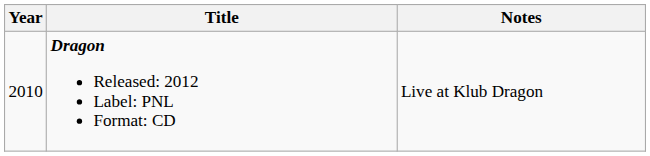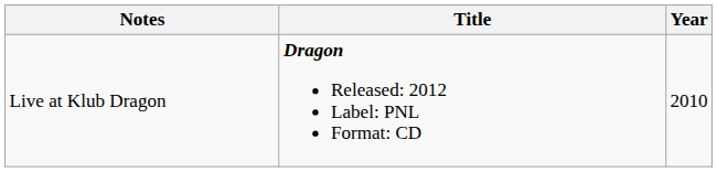columns swapped: Year <-> Notes
